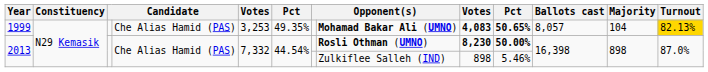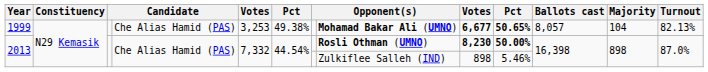1999 | column 6: 49.35% -> 49.38%
1999 | column 9: 4,083 -> 6,677
1999 | Turnout: gold background -> no background
